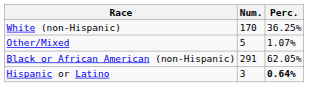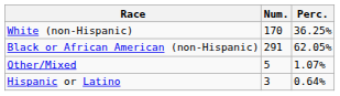rows swapped: Black or African American (non-Hispanic) <-> Other/Mixed
Hispanic or Latino | Perc.: bold -> normal
